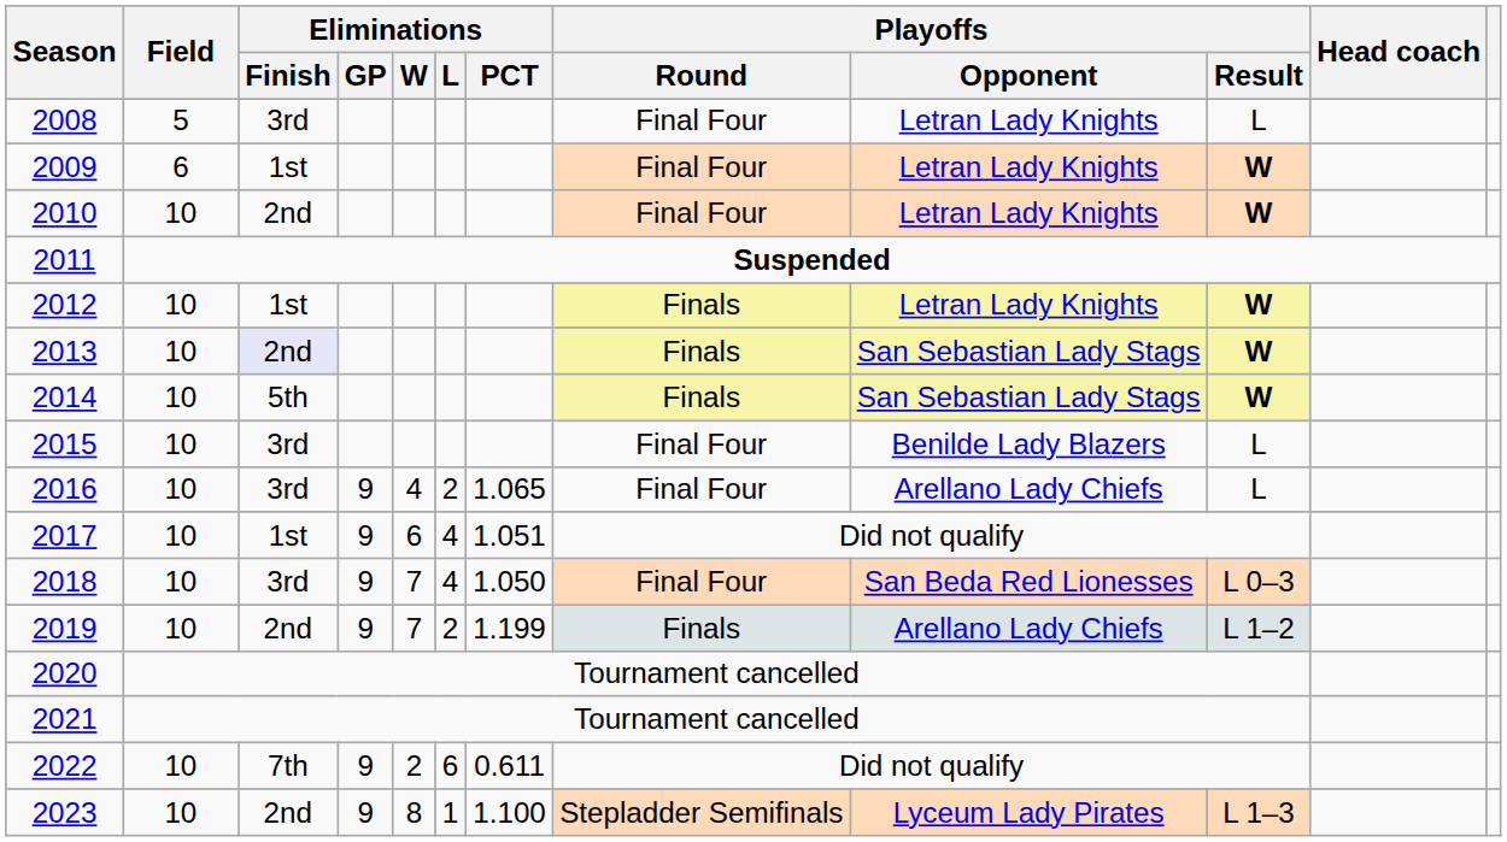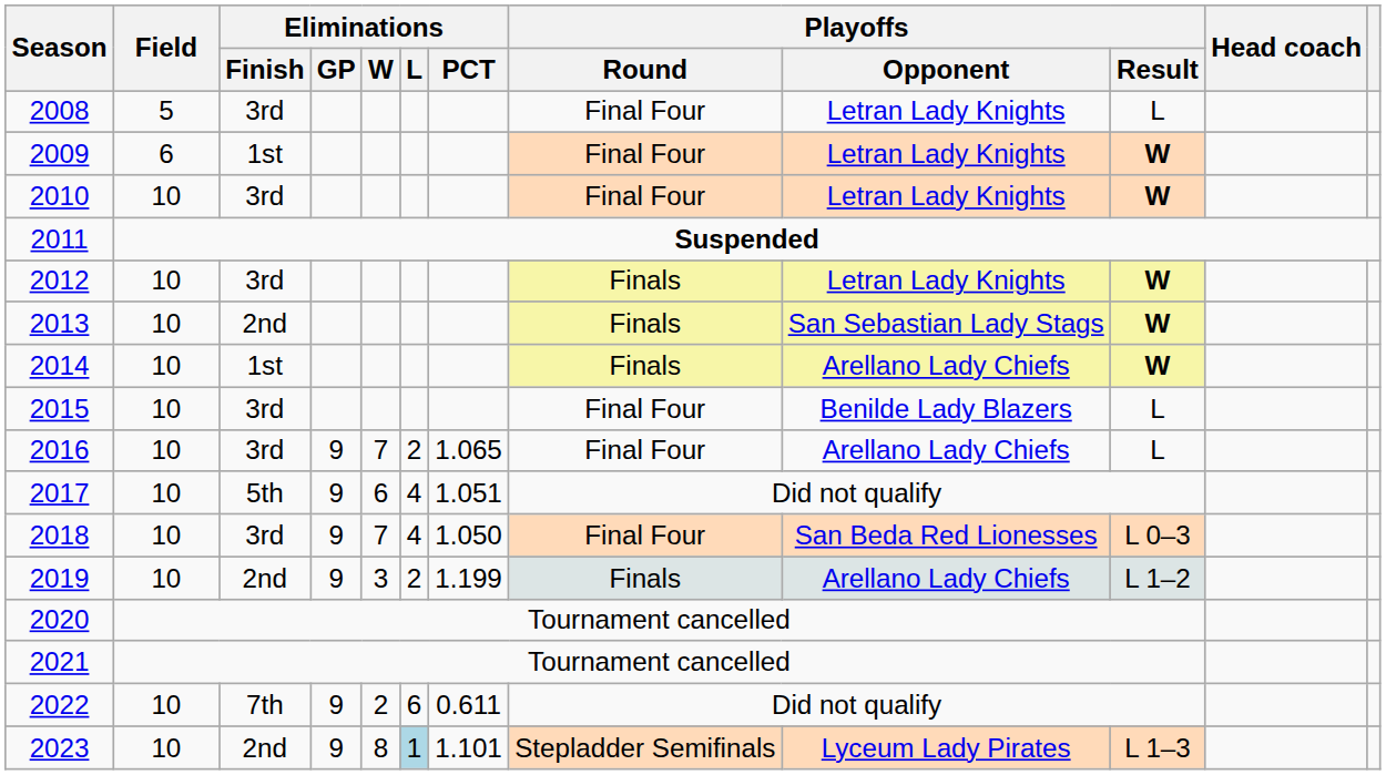2010 | Eliminations / Finish: 2nd -> 3rd
2012 | Eliminations / Finish: 1st -> 3rd
2013 | Eliminations / Finish: lavender background -> no background
2014 | Eliminations / Finish: 5th -> 1st
2014 | Playoffs / Opponent: San Sebastian Lady Stags -> Arellano Lady Chiefs
2016 | Eliminations / W: 4 -> 7
2017 | Eliminations / Finish: 1st -> 5th
2019 | Eliminations / W: 7 -> 3
2023 | Eliminations / L: no background -> lightblue background
2023 | Eliminations / PCT: 1.100 -> 1.101
